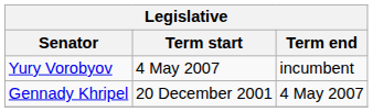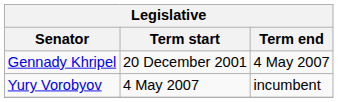rows swapped: Gennady Khripel <-> Yury Vorobyov
